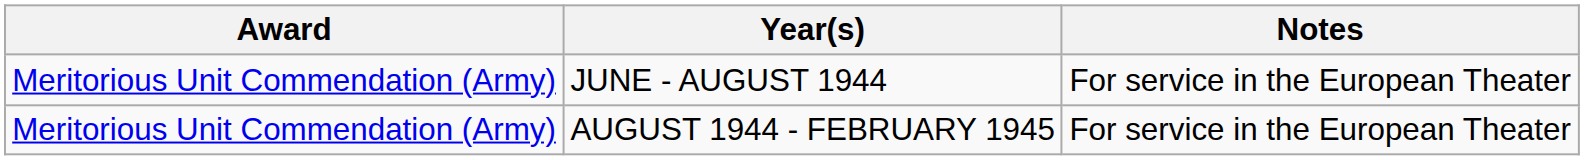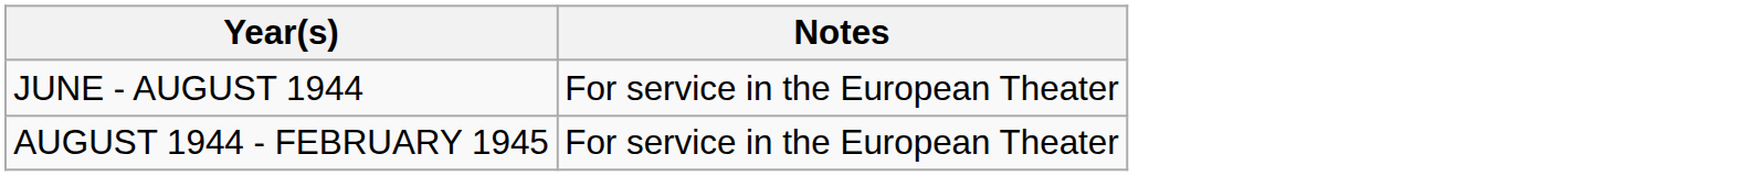- column: Award | Meritorious Unit Commendation (Army) | Meritorious Unit Commendation (Army)
